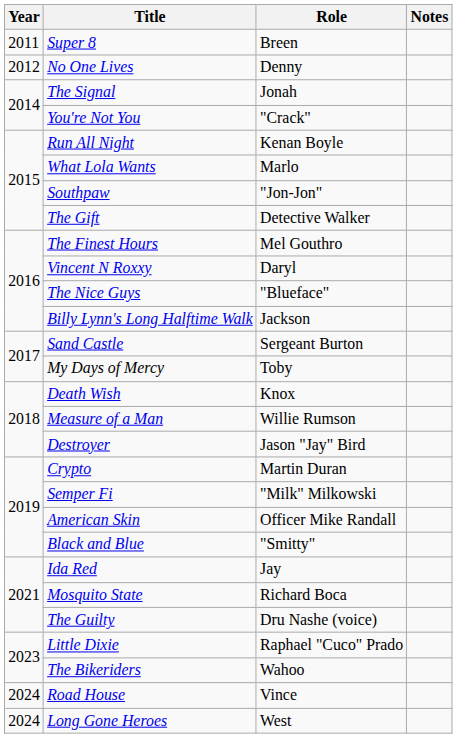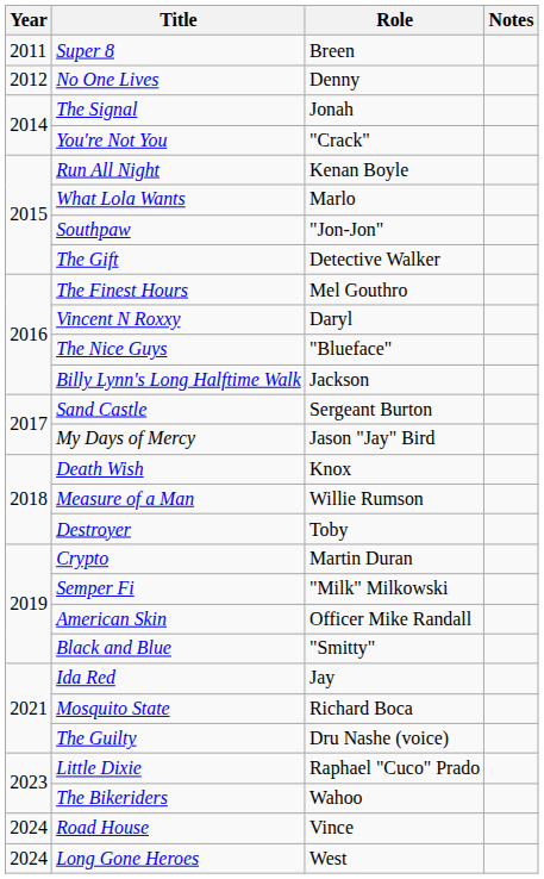My Days of Mercy | Role: Toby -> Jason "Jay" Bird
Destroyer | Role: Jason "Jay" Bird -> Toby
